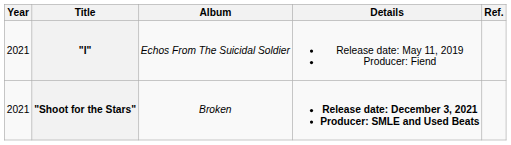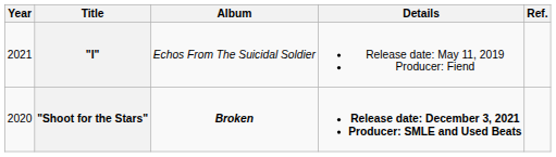"Shoot for the Stars" | Year: 2021 -> 2020
"Shoot for the Stars" | Album: normal -> bold
